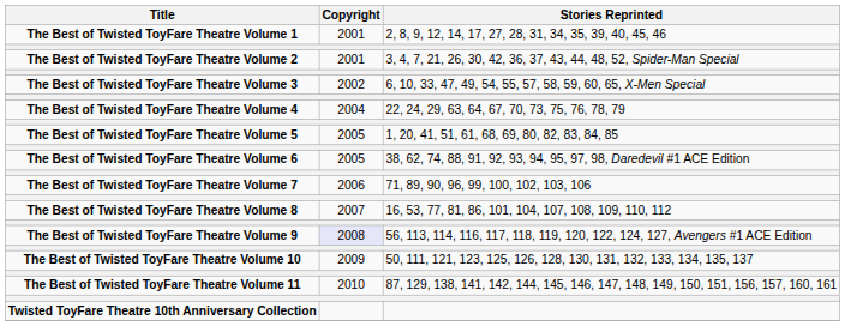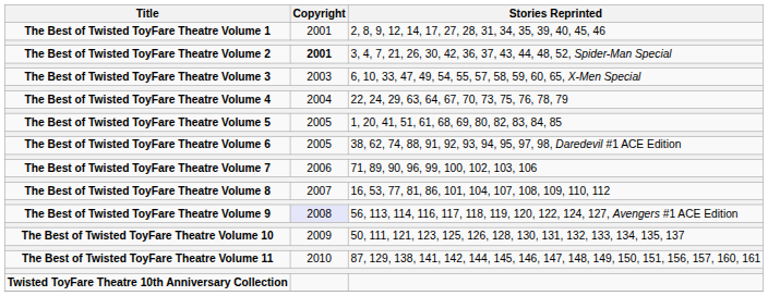The Best of Twisted ToyFare Theatre Volume 2 | Copyright: normal -> bold
The Best of Twisted ToyFare Theatre Volume 3 | Copyright: 2002 -> 2003
